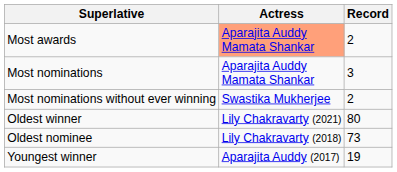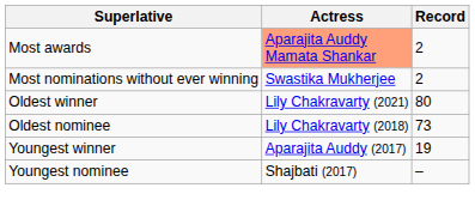- row: Most nominations | Aparajita Auddy Mamata Shankar | 3
+ row: Youngest nominee | Shajbati (2017) | –
